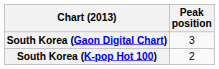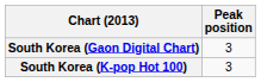South Korea (K-pop Hot 100) | Peak position: 2 -> 3
